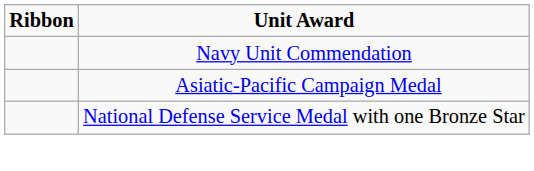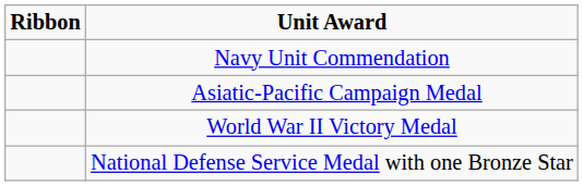+ row: World War II Victory Medal
